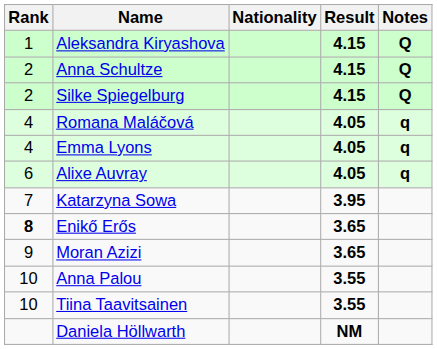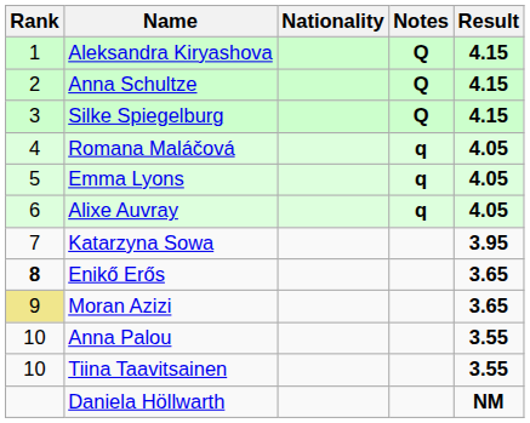columns swapped: Result <-> Notes
Silke Spiegelburg | Rank: 2 -> 3
Emma Lyons | Rank: 4 -> 5
Moran Azizi | Rank: no background -> khaki background
